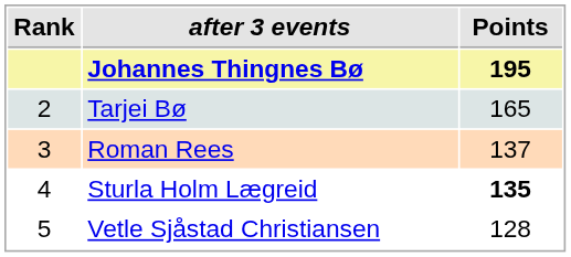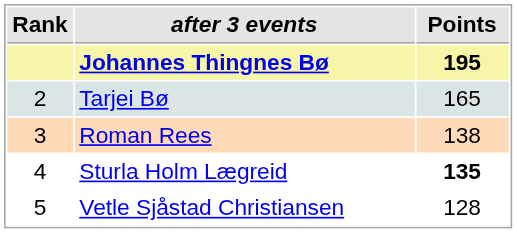Roman Rees | Points: 137 -> 138
